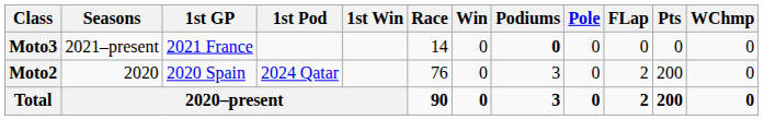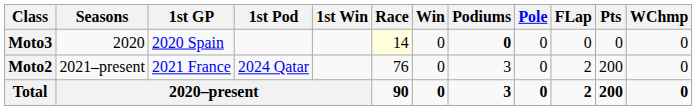Moto3 | Seasons: 2021–present -> 2020
Moto3 | 1st GP: 2021 France -> 2020 Spain
Moto3 | Race: no background -> lightyellow background
Moto2 | Seasons: 2020 -> 2021–present
Moto2 | 1st GP: 2020 Spain -> 2021 France
